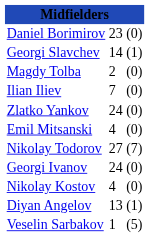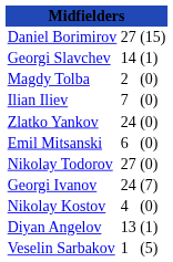Daniel Borimirov | column 2: 23 -> 27
Daniel Borimirov | column 3: (0) -> (15)
Emil Mitsanski | column 2: 4 -> 6
Nikolay Todorov | column 3: (7) -> (0)
Georgi Ivanov | column 3: (0) -> (7)
